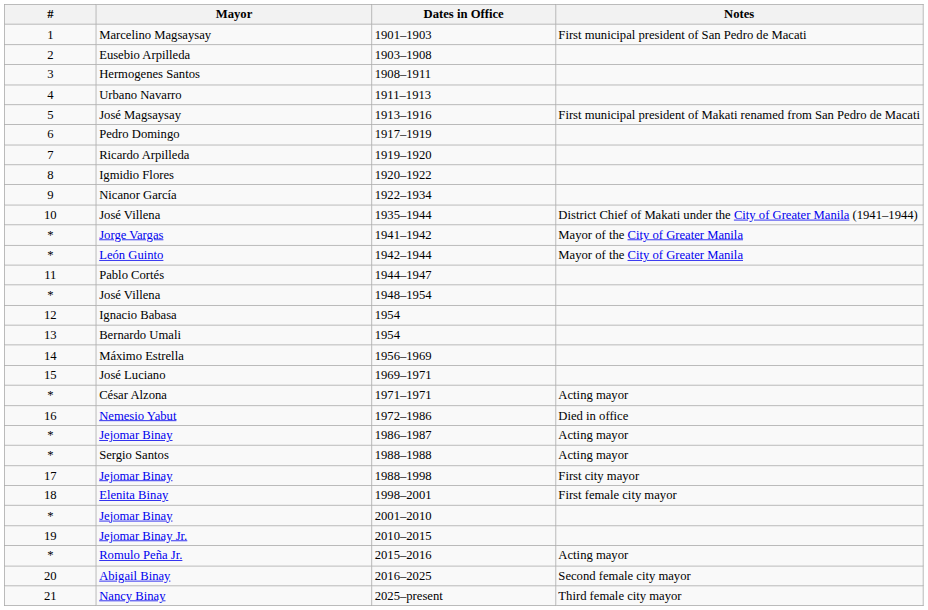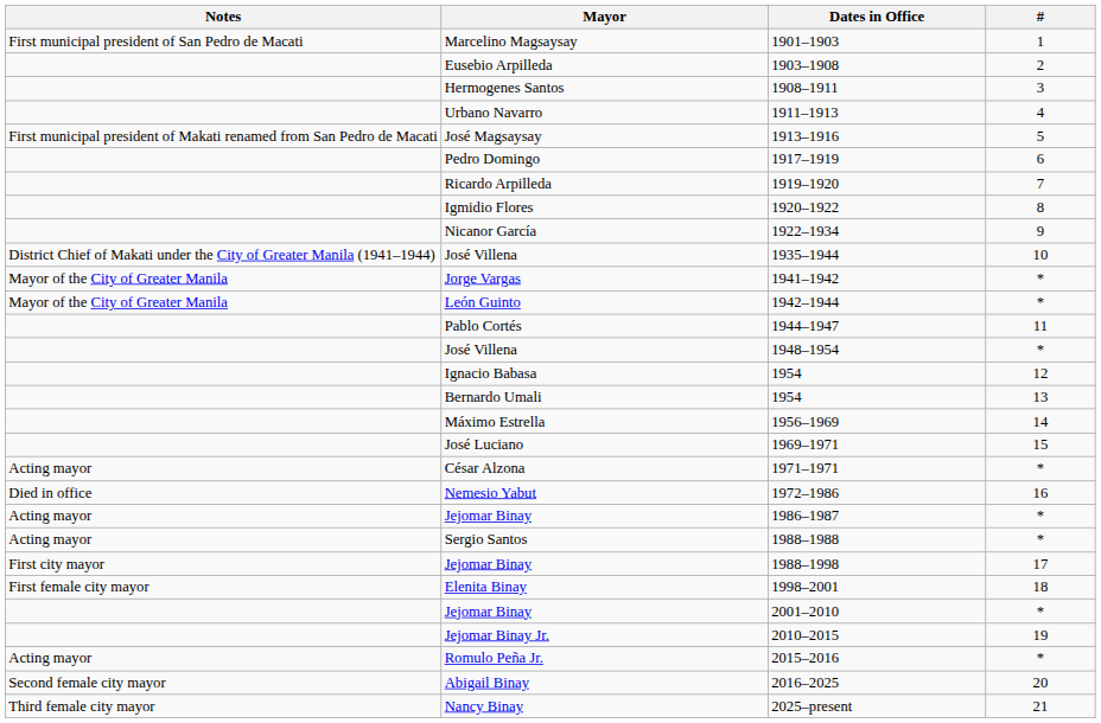columns swapped: # <-> Notes
